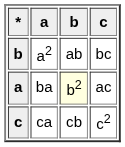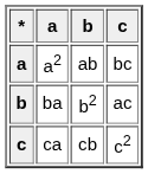a2 | *: b -> a
ba | *: a -> b
ba | b: lightyellow background -> no background
